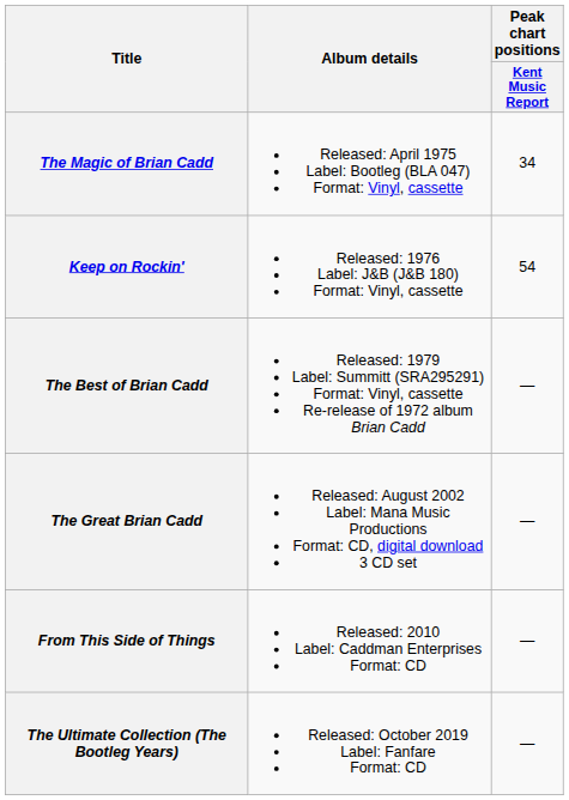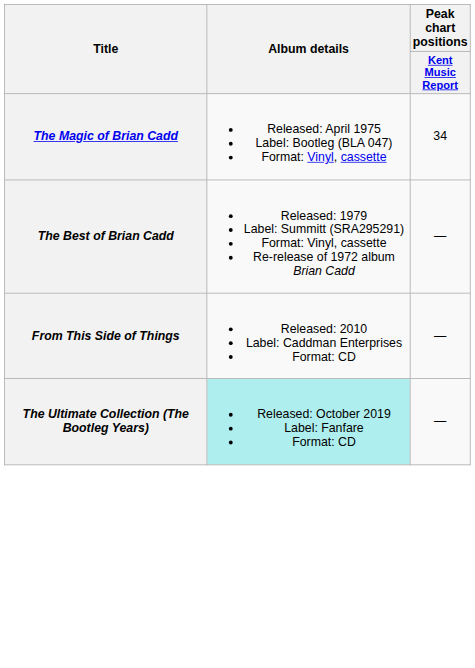- row: Keep on Rockin' | Released: 1976 Label: J&B (J&B 180) Format: Vinyl, cassette | 54
- row: The Great Brian Cadd | Released: August 2002 Label: Mana Music Productions Format: CD, digital download 3 CD set | —
The Ultimate Collection (The Bootleg Years) | Album details: no background -> paleturquoise background
